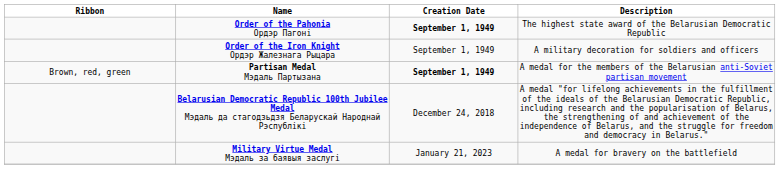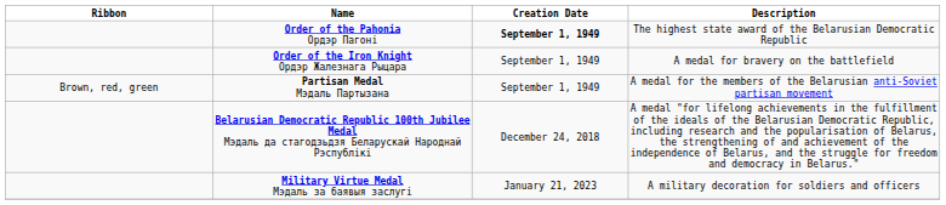Order of the Iron Knight Ордэр Жалезнага Рыцара | Description: A military decoration for soldiers and officers -> A medal for bravery on the battlefield
Partisan Medal Мэдаль Партызана | Creation Date: bold -> normal
Military Virtue Medal Мэдаль за баявыя заслугі | Description: A medal for bravery on the battlefield -> A military decoration for soldiers and officers
